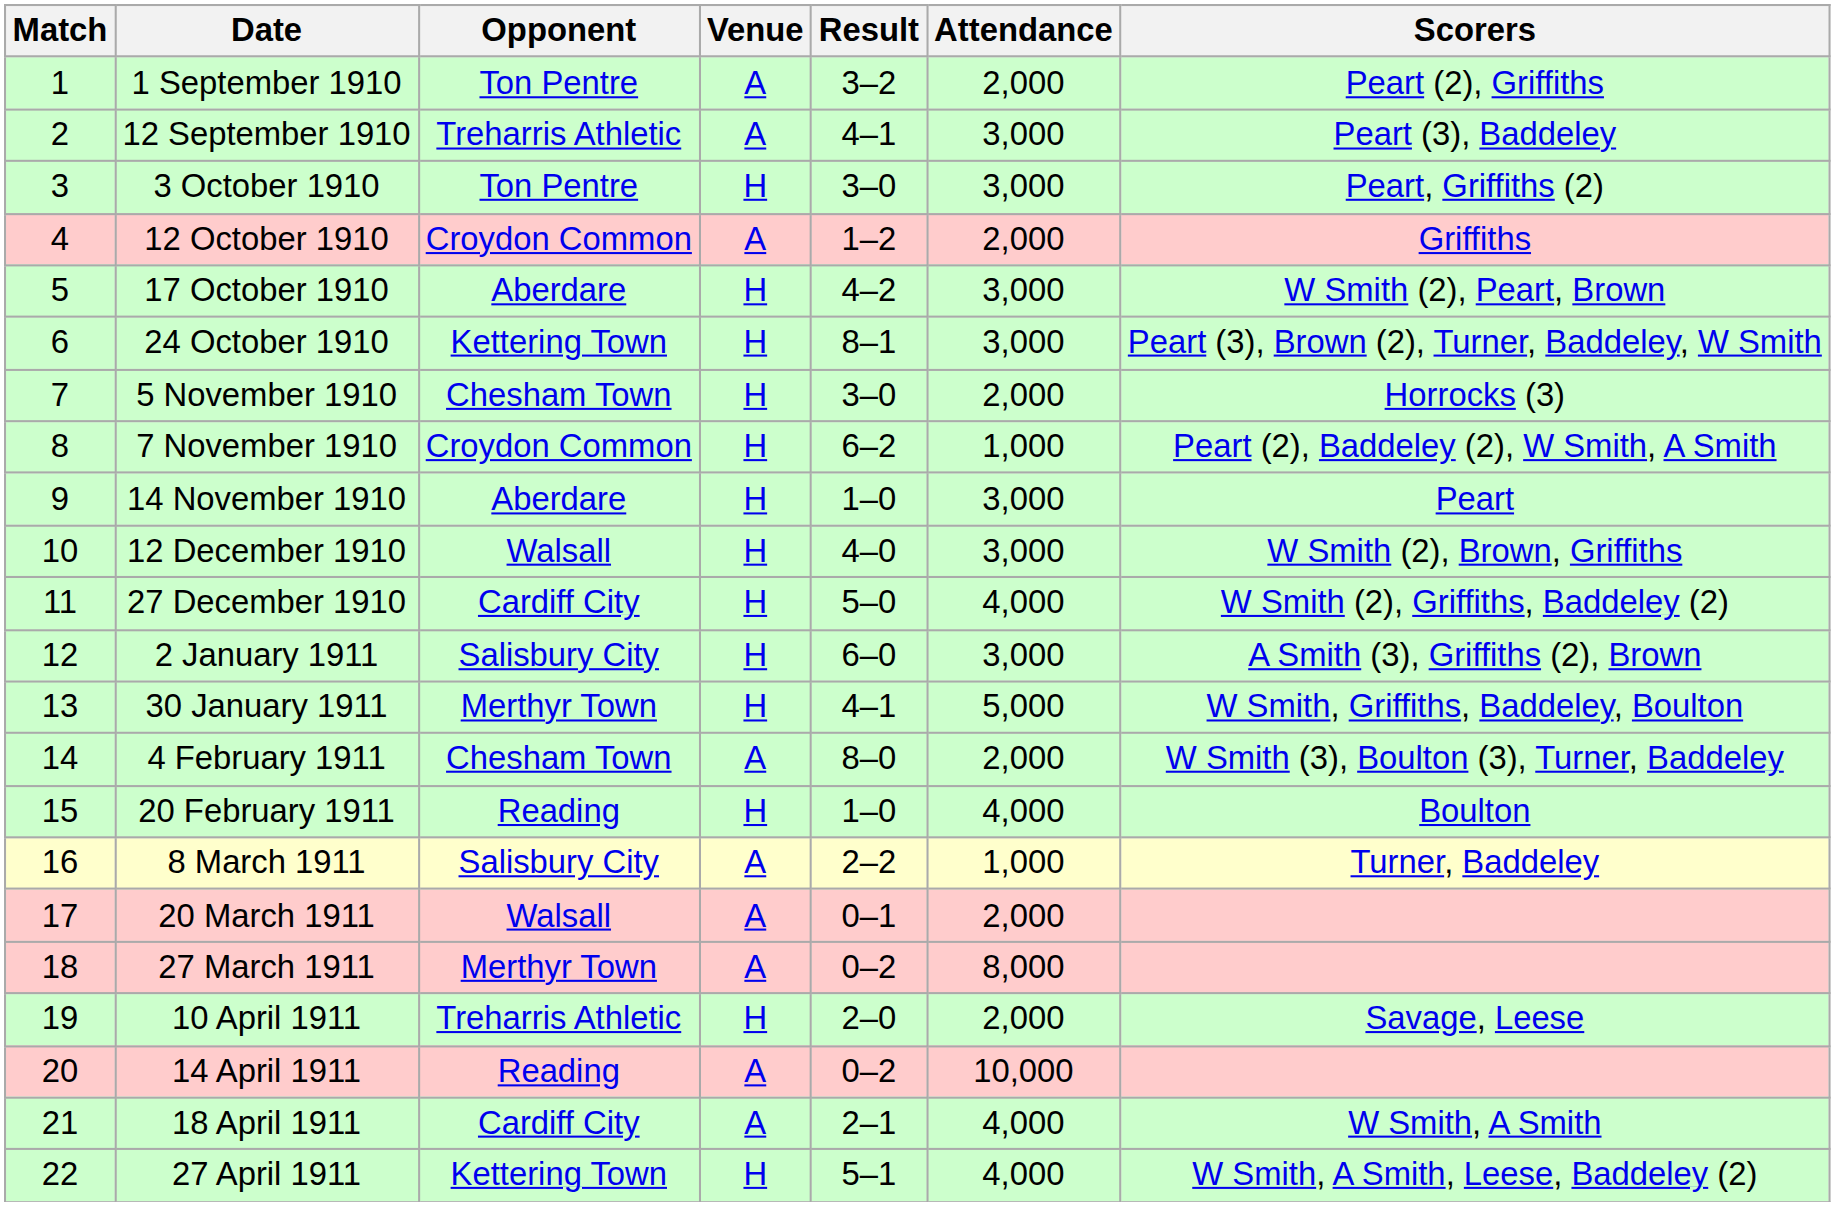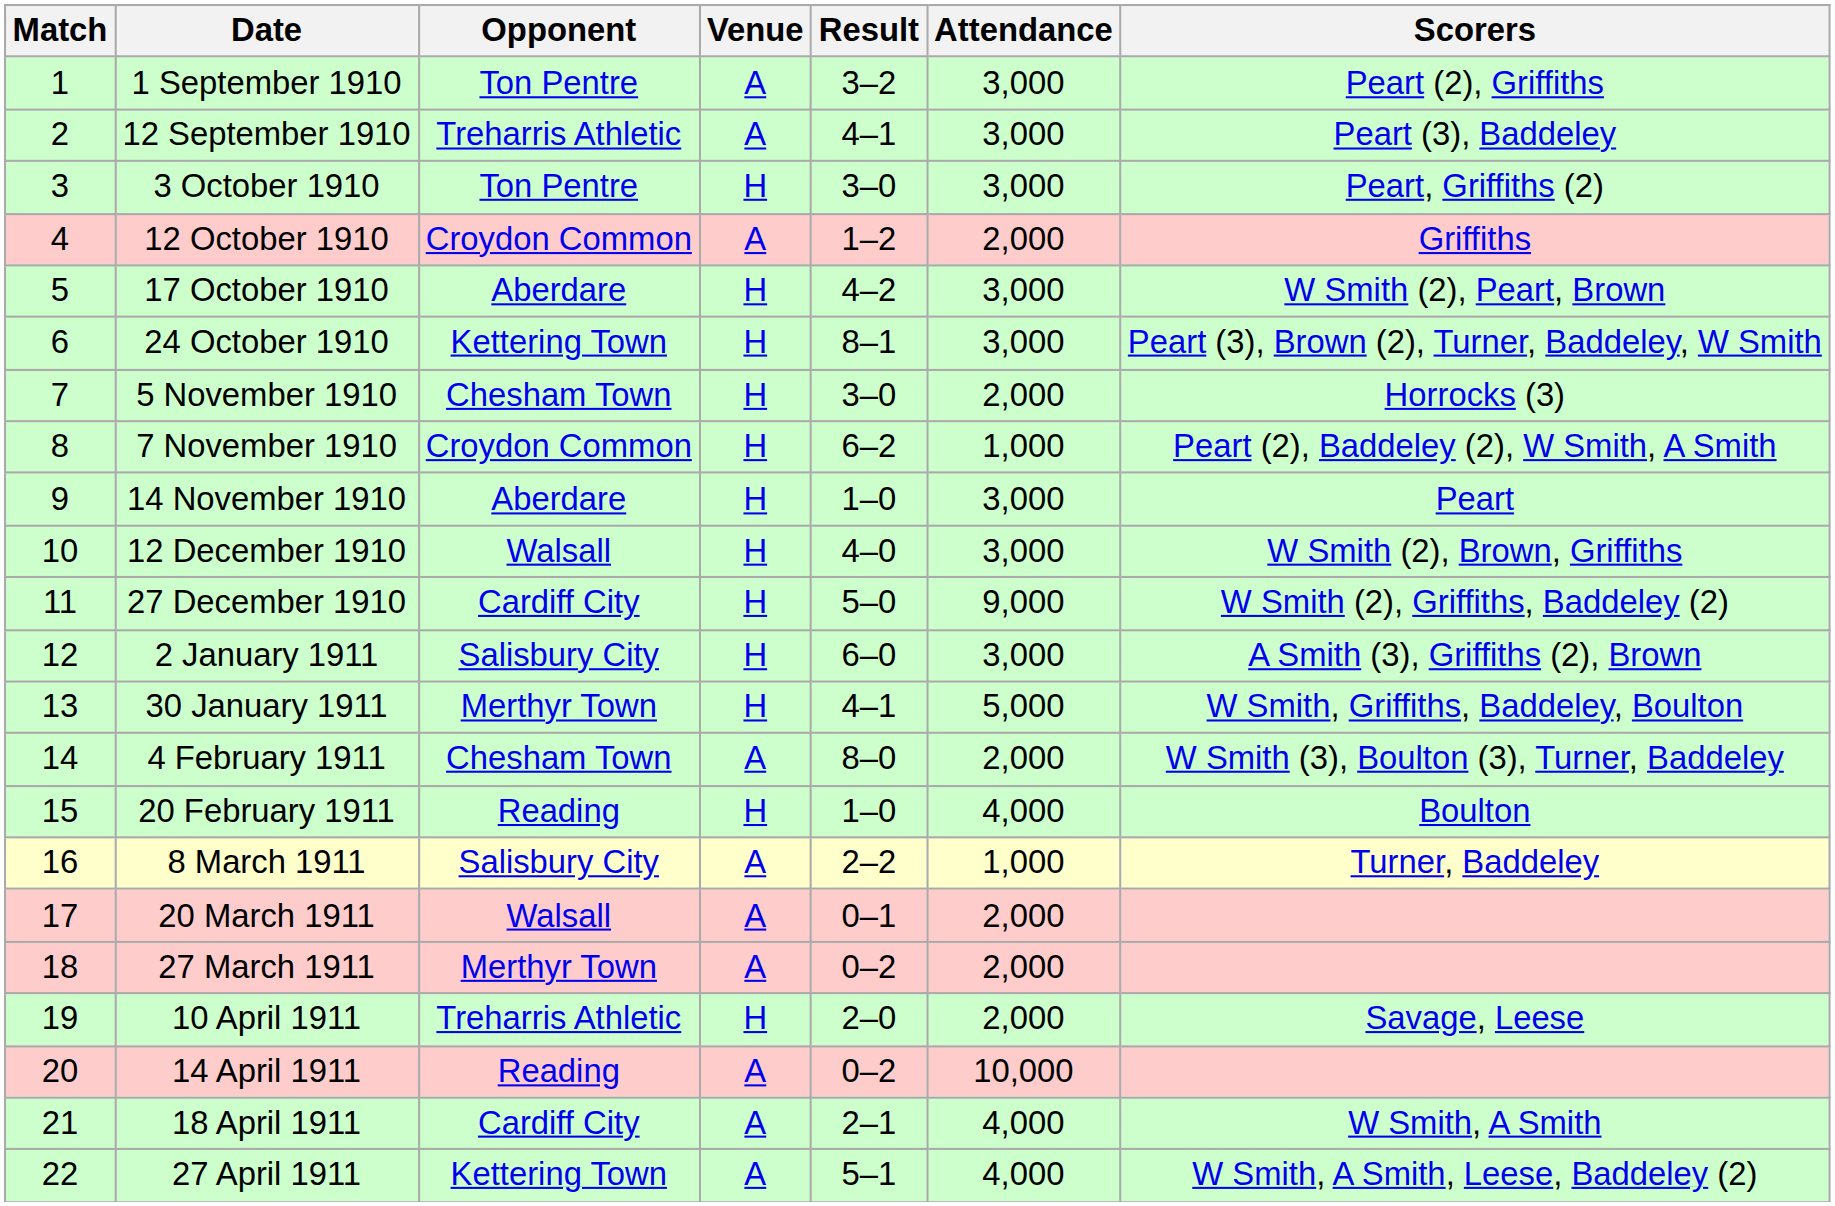1 September 1910 | Attendance: 2,000 -> 3,000
27 December 1910 | Attendance: 4,000 -> 9,000
27 March 1911 | Attendance: 8,000 -> 2,000
27 April 1911 | Venue: H -> A
